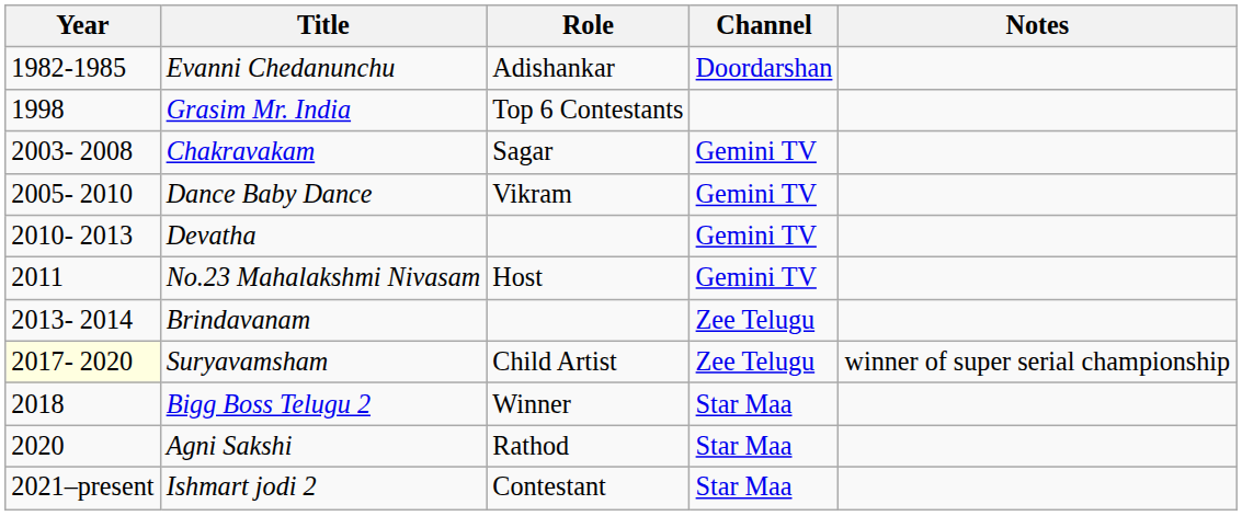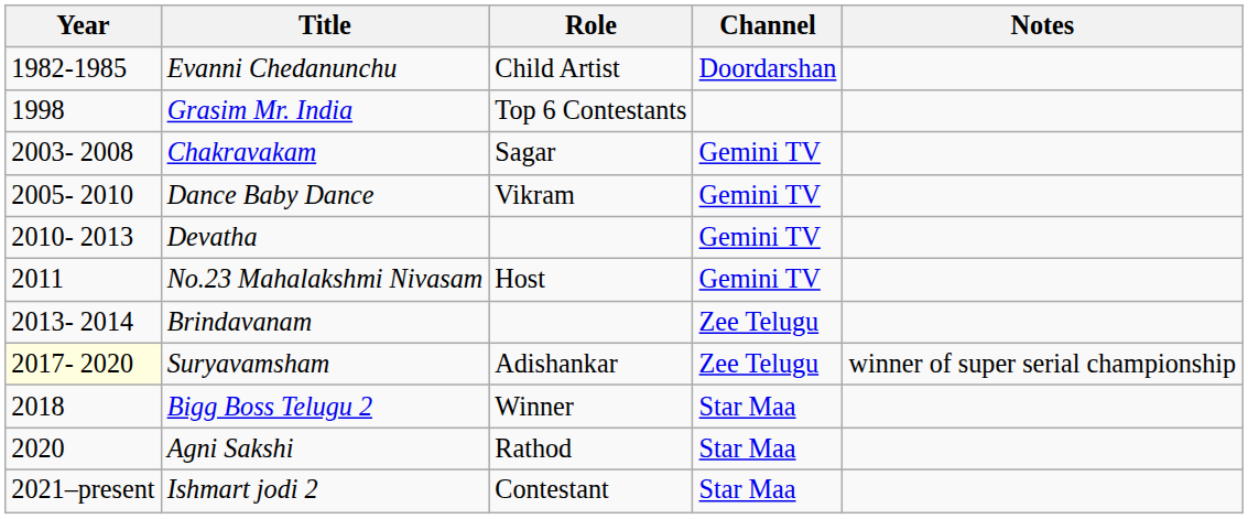Evanni Chedanunchu | Role: Adishankar -> Child Artist
Suryavamsham | Role: Child Artist -> Adishankar
